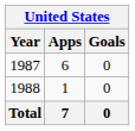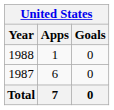rows swapped: 1987 <-> 1988
